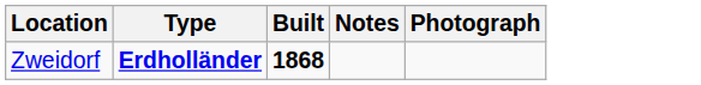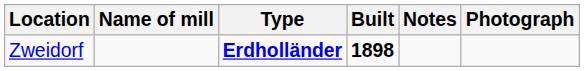+ column: Name of mill
Zweidorf | Built: 1868 -> 1898
